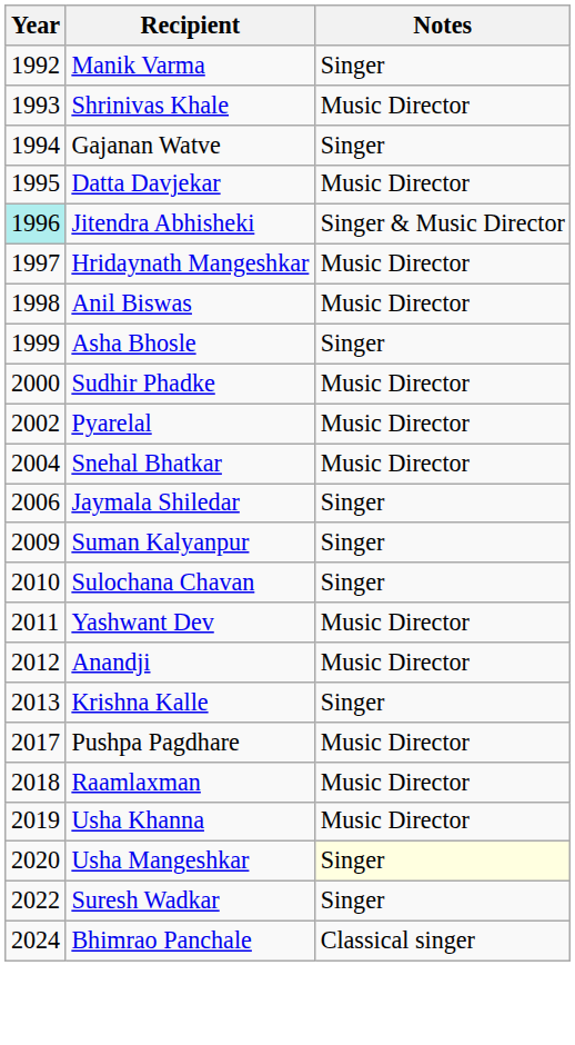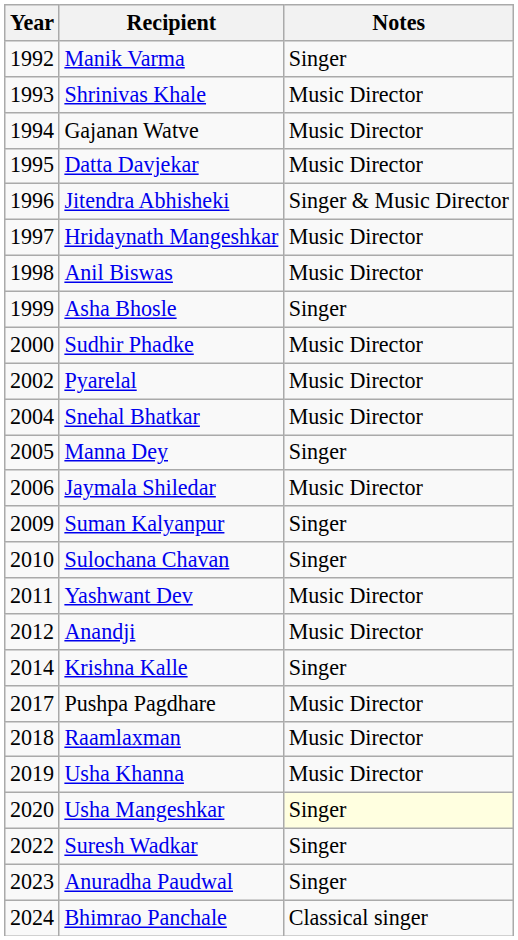Gajanan Watve | Notes: Singer -> Music Director
Jitendra Abhisheki | Year: paleturquoise background -> no background
+ row: 2005 | Manna Dey | Singer
Jaymala Shiledar | Notes: Singer -> Music Director
Krishna Kalle | Year: 2013 -> 2014
+ row: 2023 | Anuradha Paudwal | Singer
